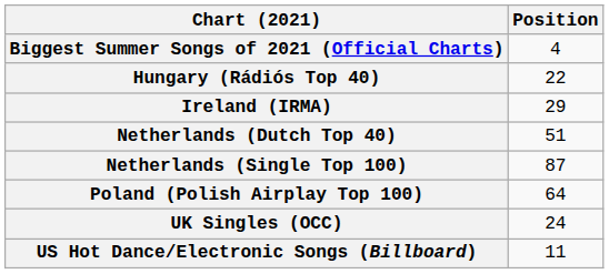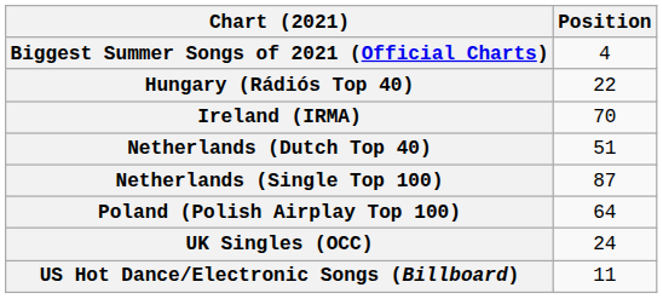Ireland (IRMA) | Position: 29 -> 70
